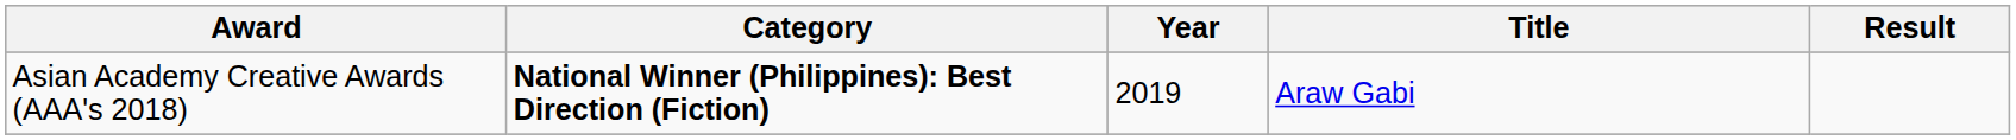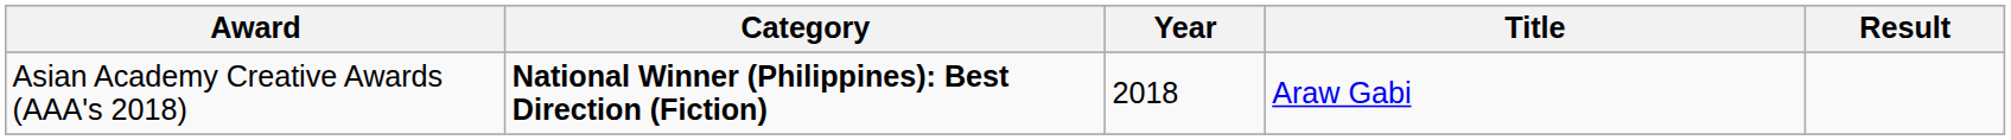Asian Academy Creative Awards (AAA's 2018) | Year: 2019 -> 2018
